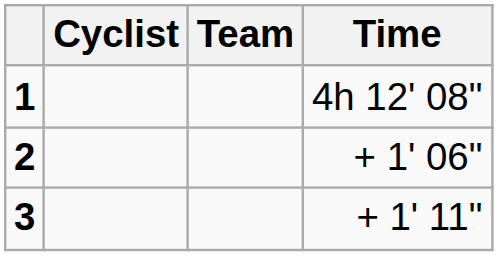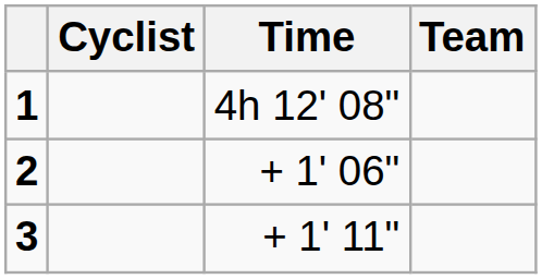columns swapped: Team <-> Time
